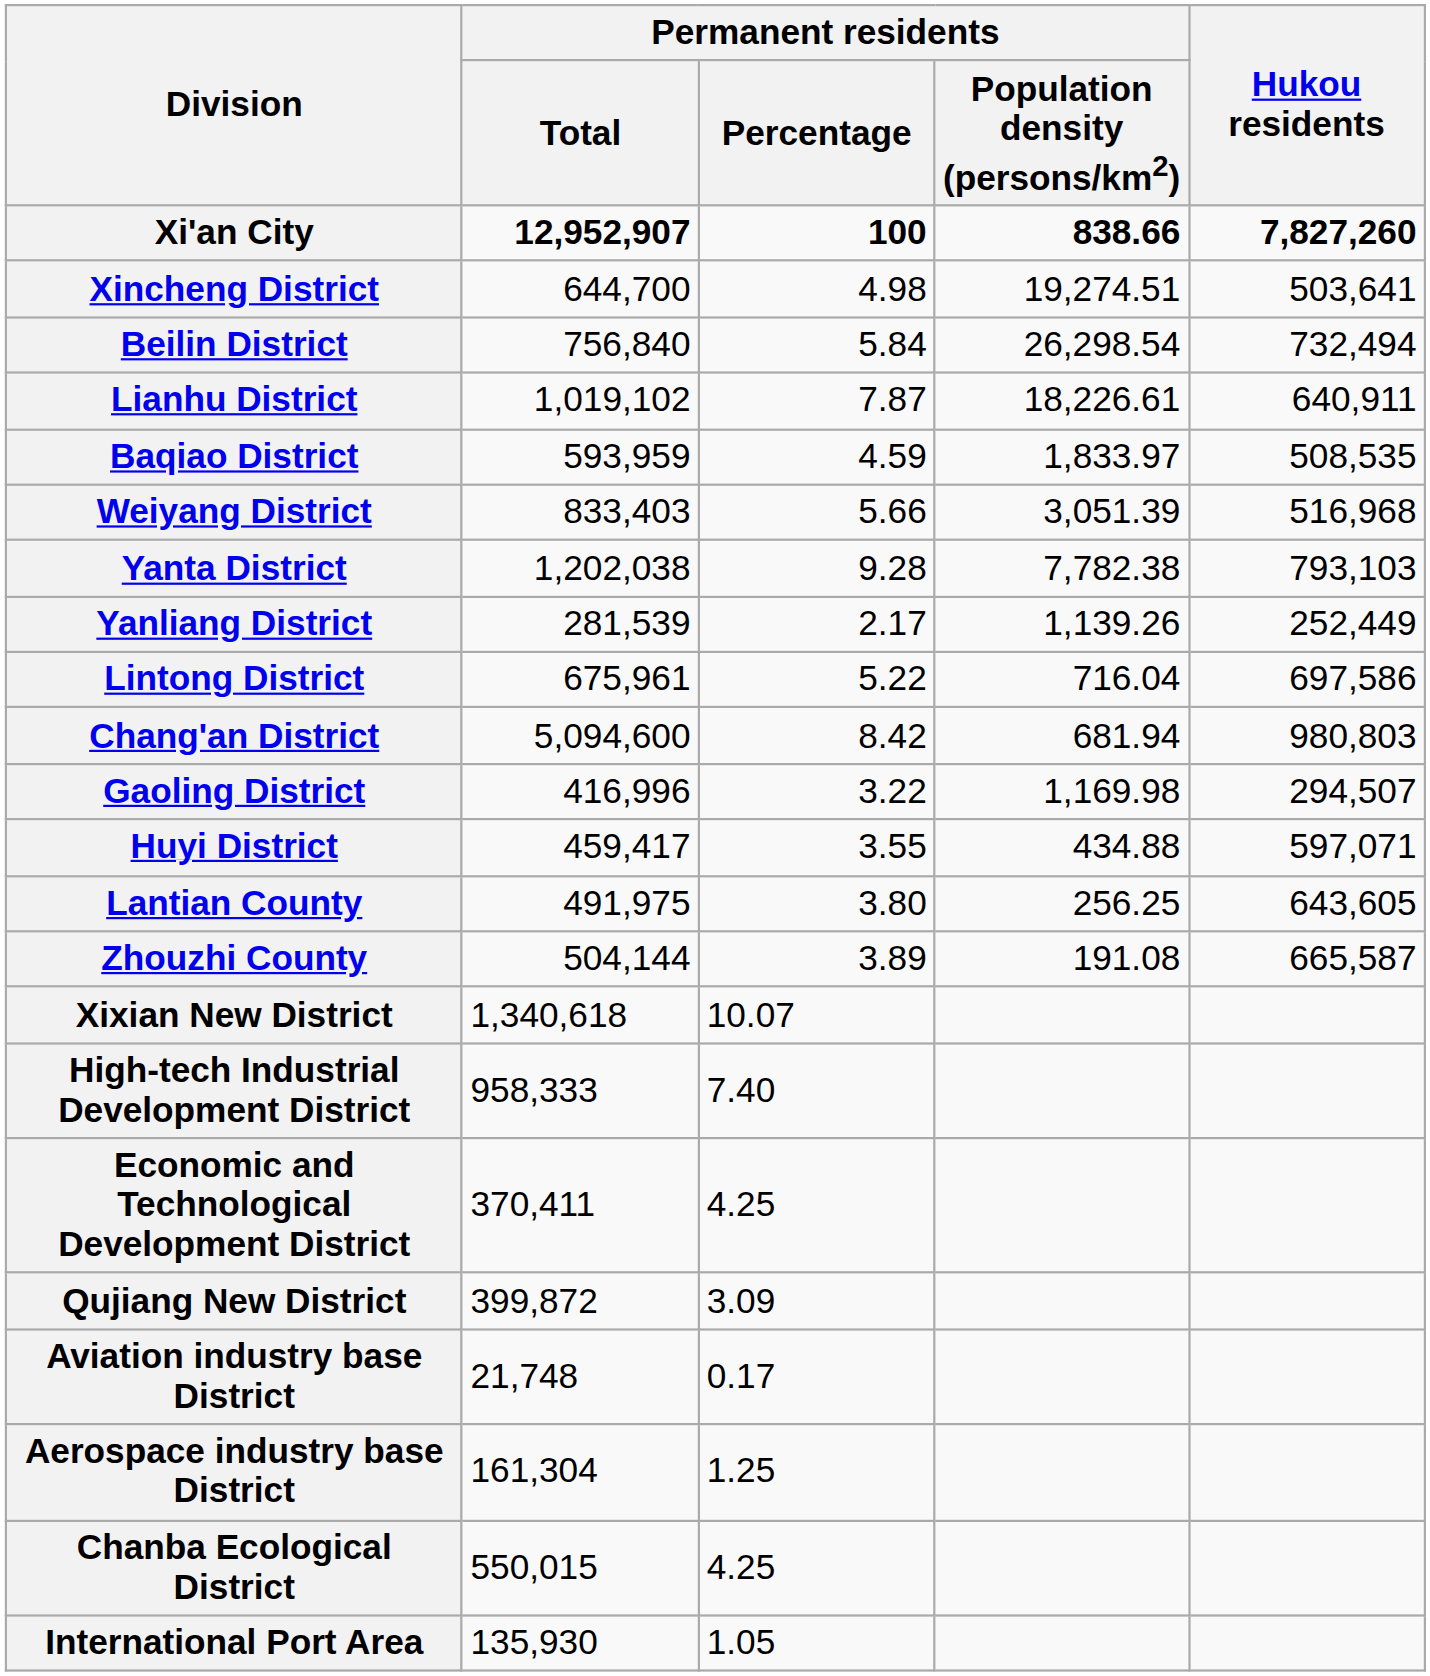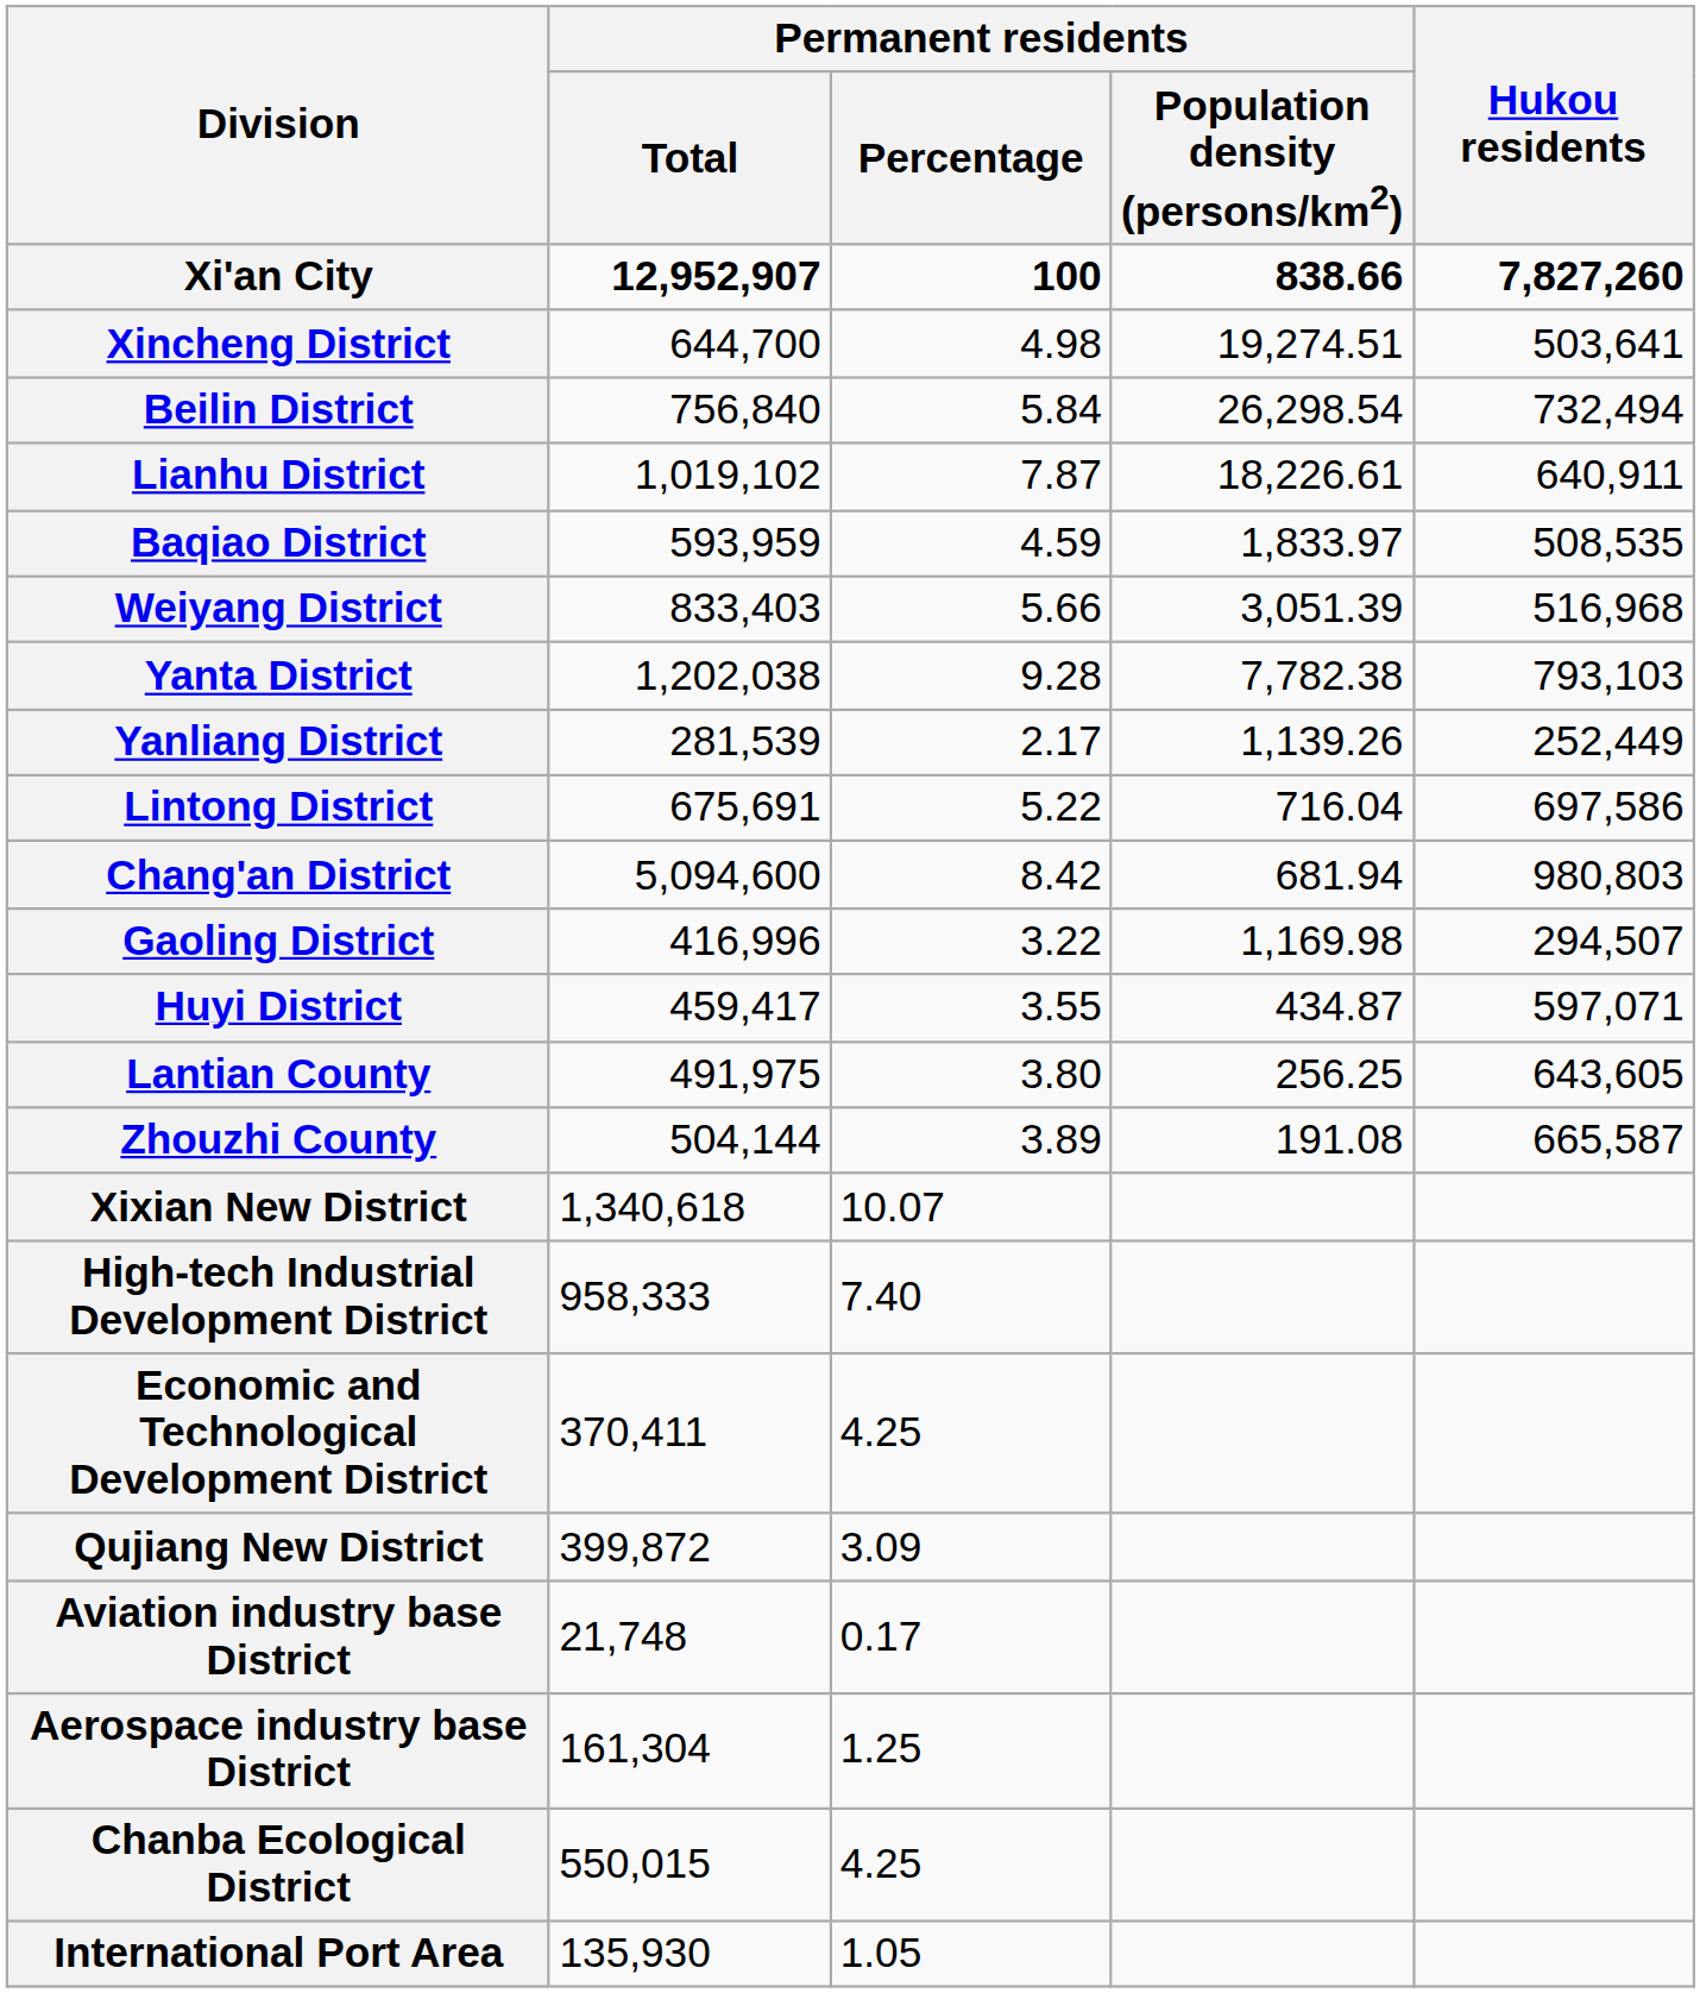Lintong District | Permanent residents / Total: 675,961 -> 675,691
Huyi District | Permanent residents / Population density (persons/km2): 434.88 -> 434.87
